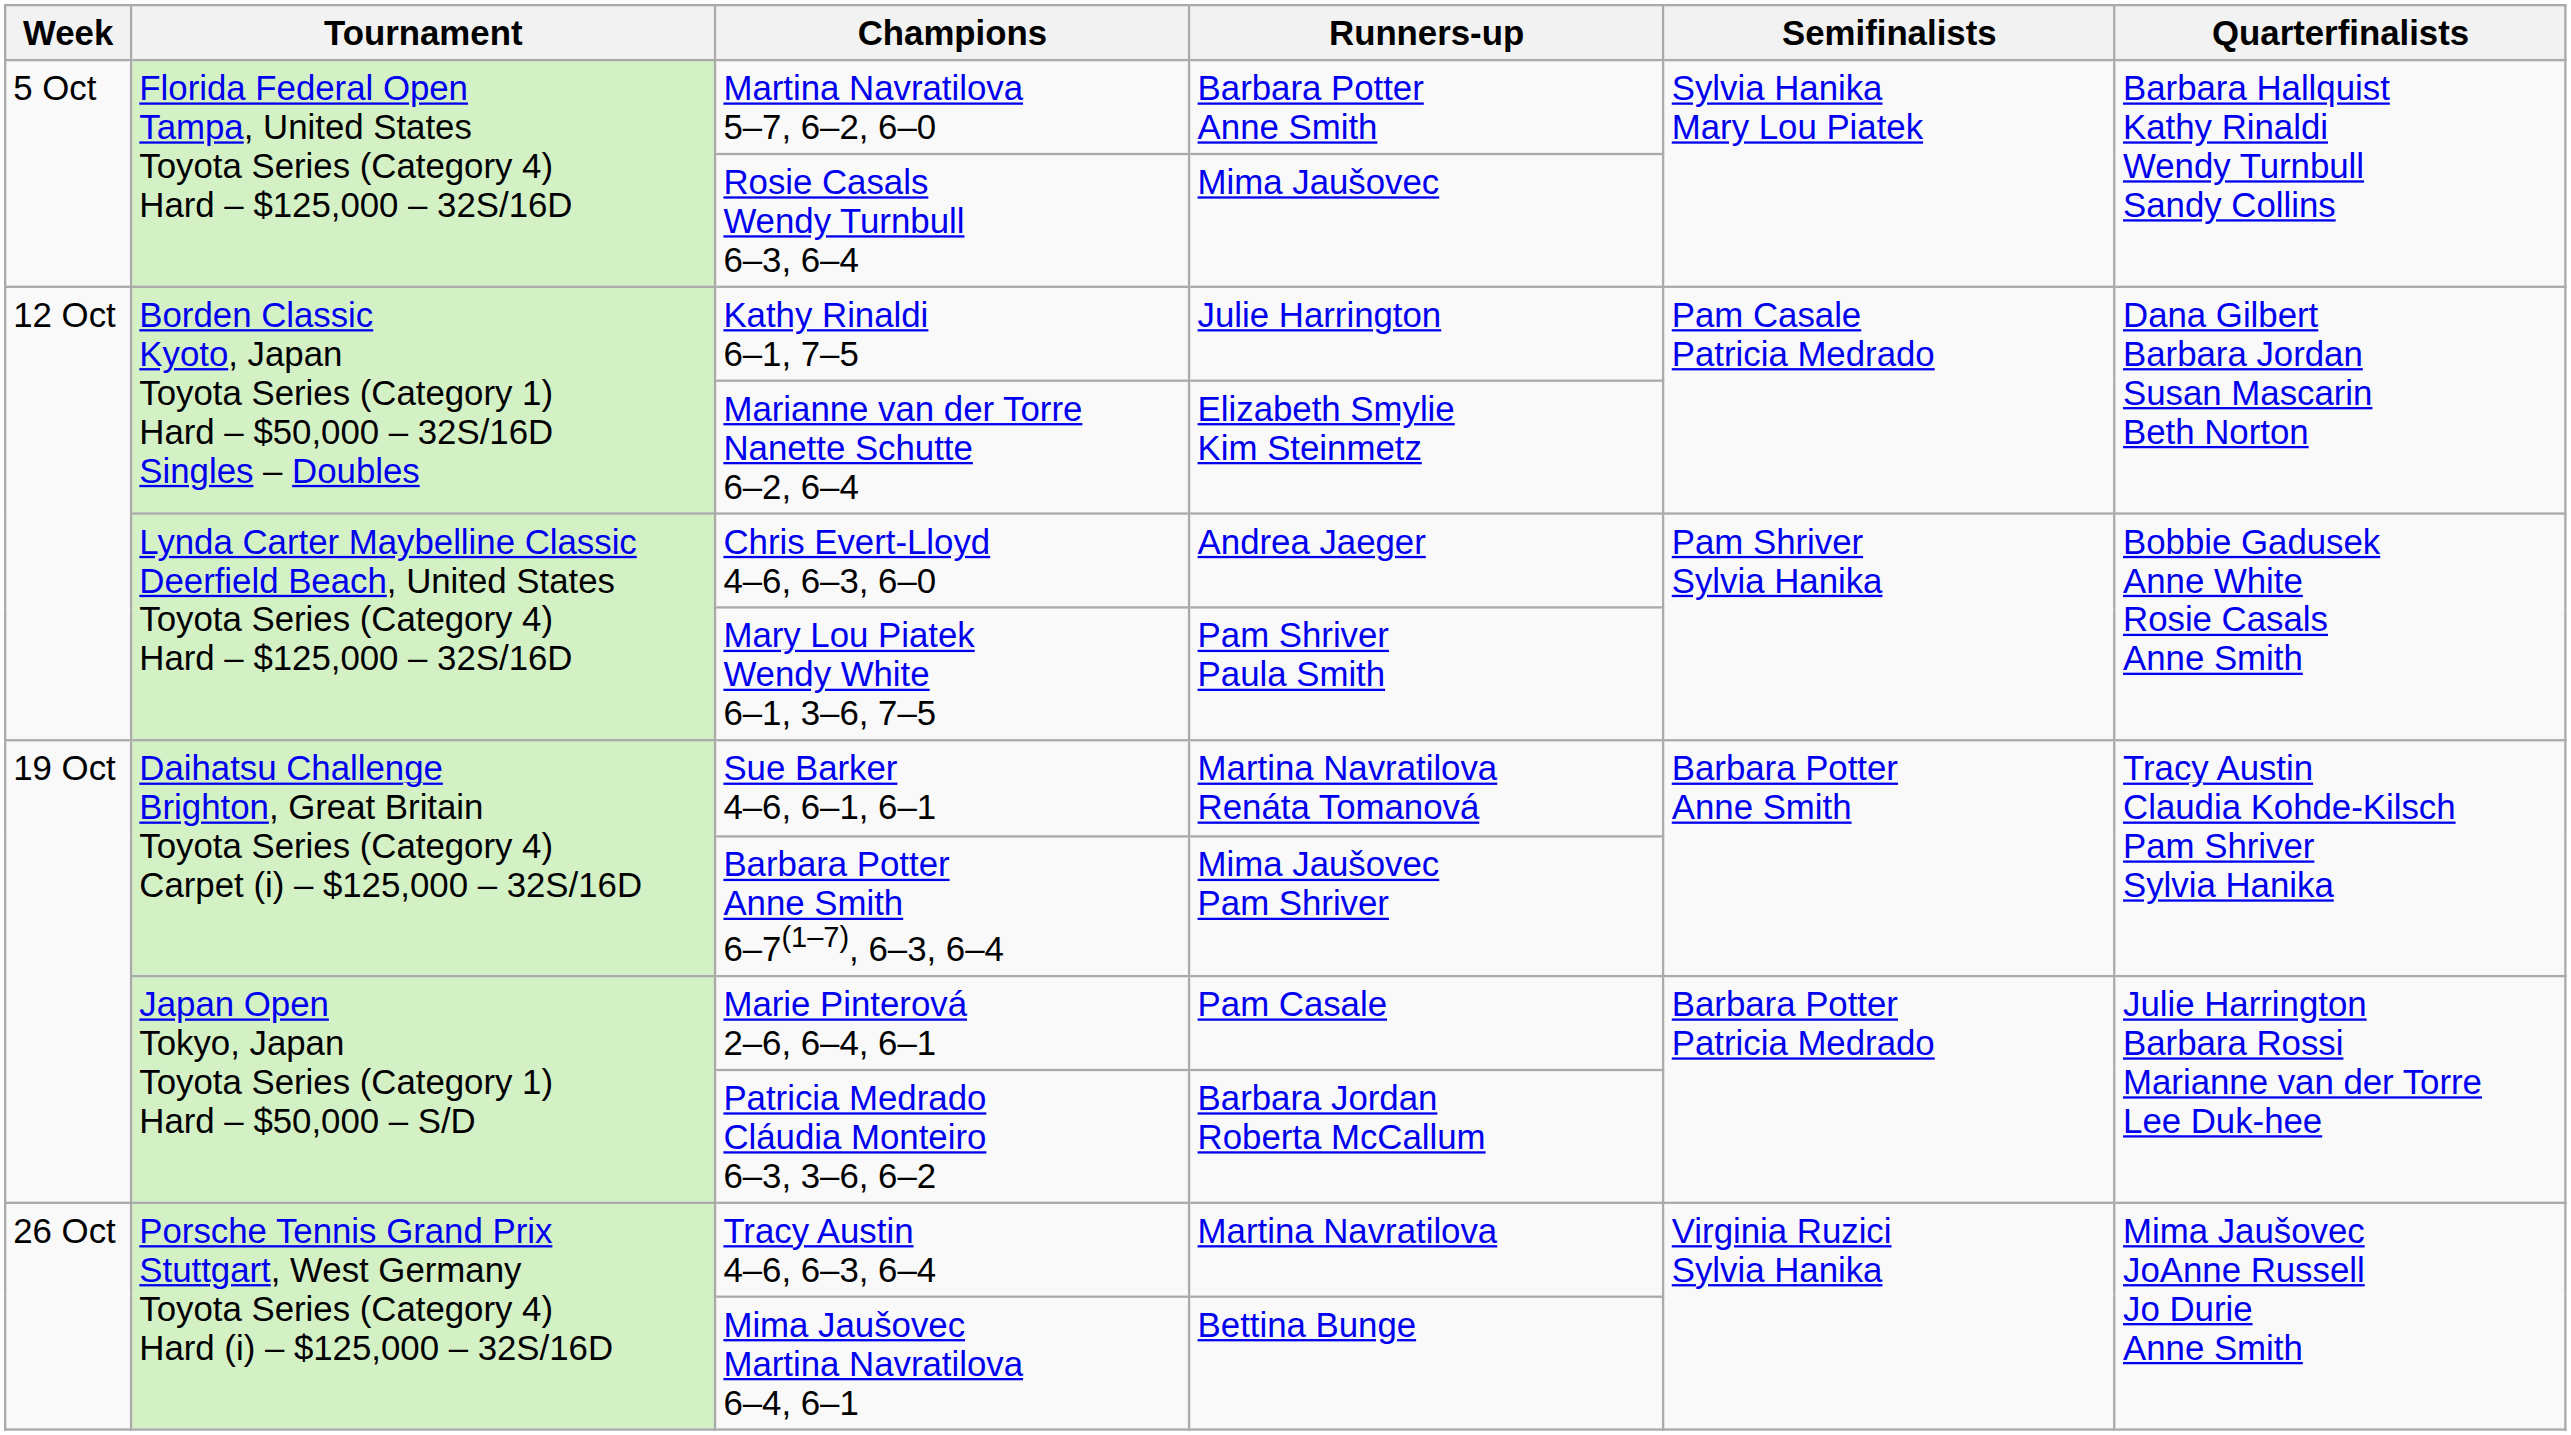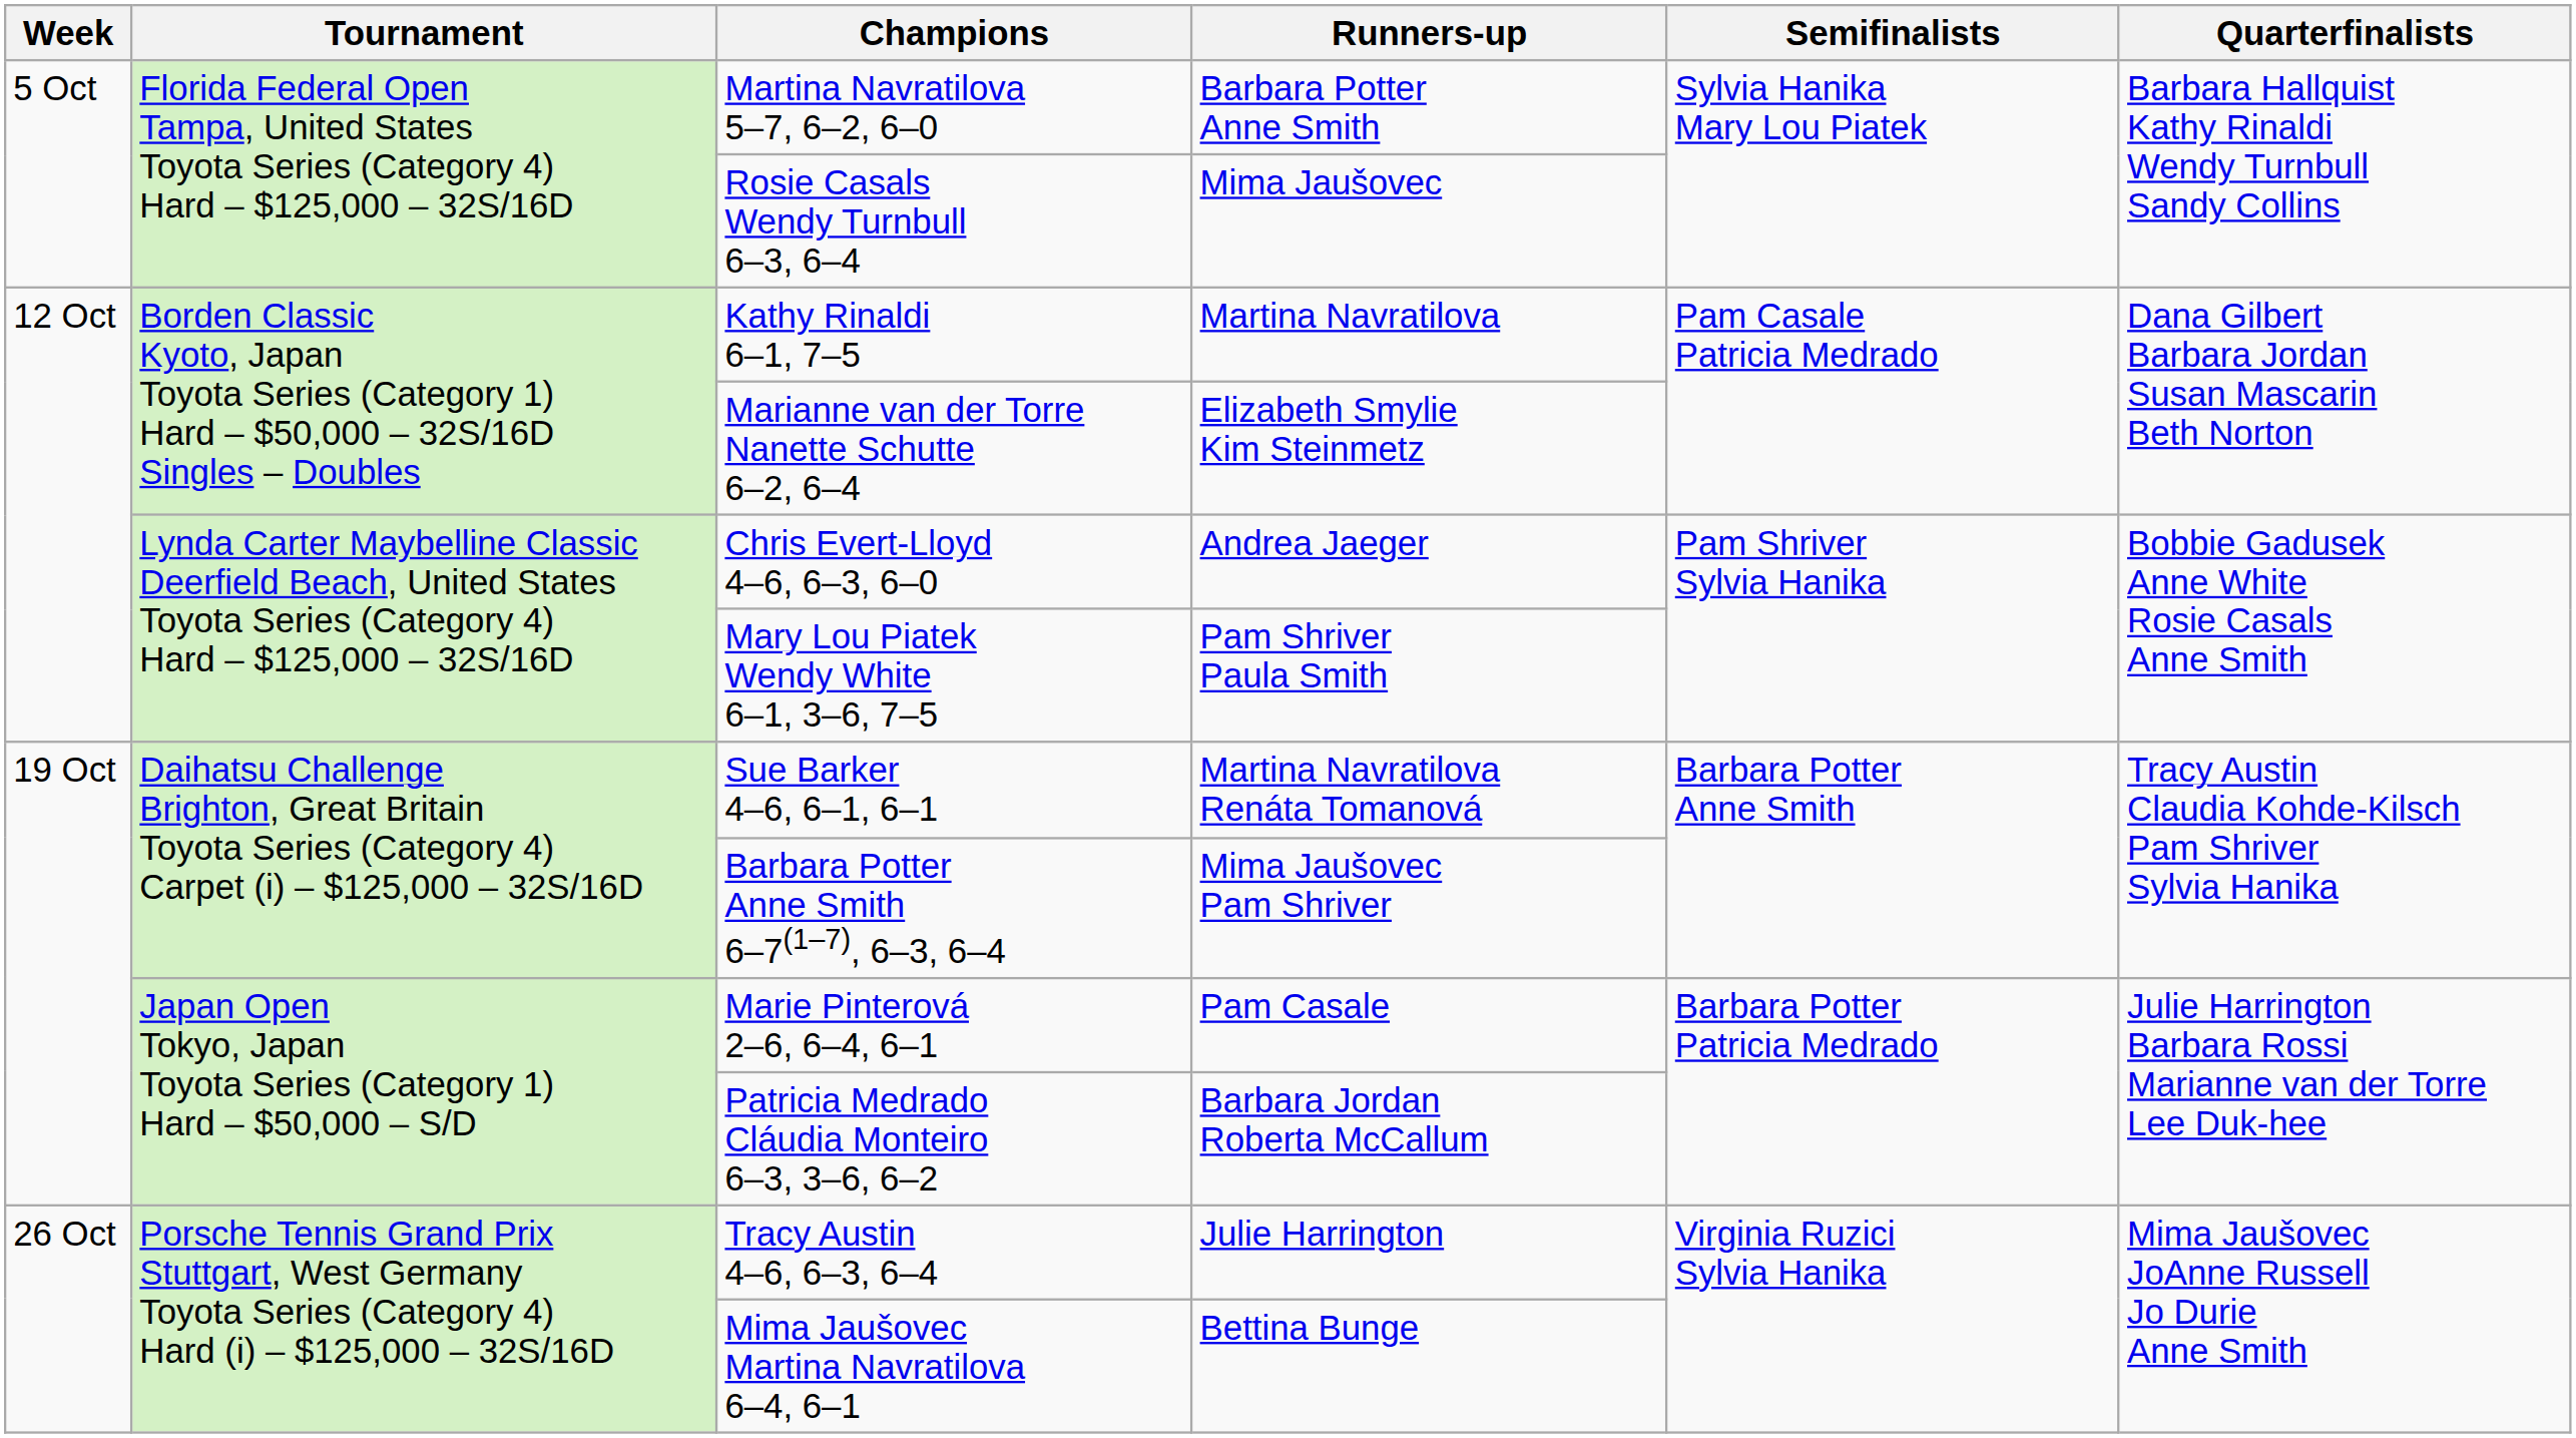Kathy Rinaldi 6–1, 7–5 | Runners-up: Julie Harrington -> Martina Navratilova
Tracy Austin 4–6, 6–3, 6–4 | Runners-up: Martina Navratilova -> Julie Harrington
